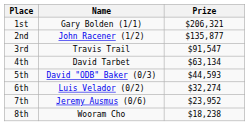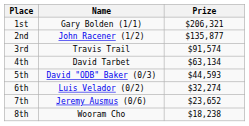3rd | Prize: $91,547 -> $91,574
7th | Prize: $23,952 -> $23,652
